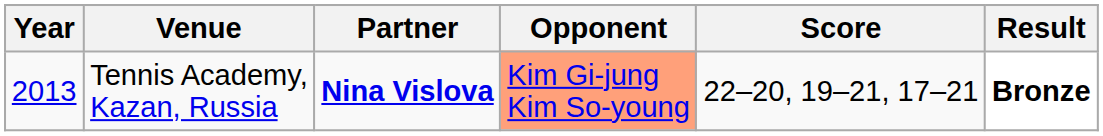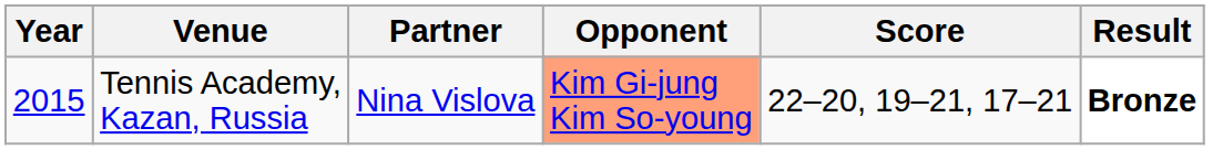Tennis Academy, Kazan, Russia | Year: 2013 -> 2015
Tennis Academy, Kazan, Russia | Partner: bold -> normal
